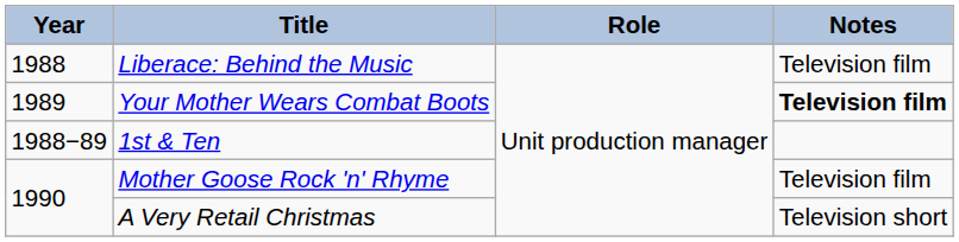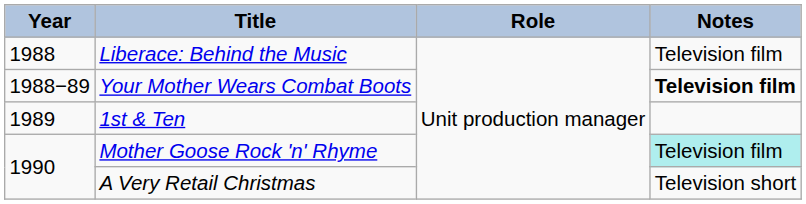Your Mother Wears Combat Boots | Year: 1989 -> 1988−89
1st & Ten | Year: 1988−89 -> 1989
Mother Goose Rock 'n' Rhyme | Notes: no background -> paleturquoise background
